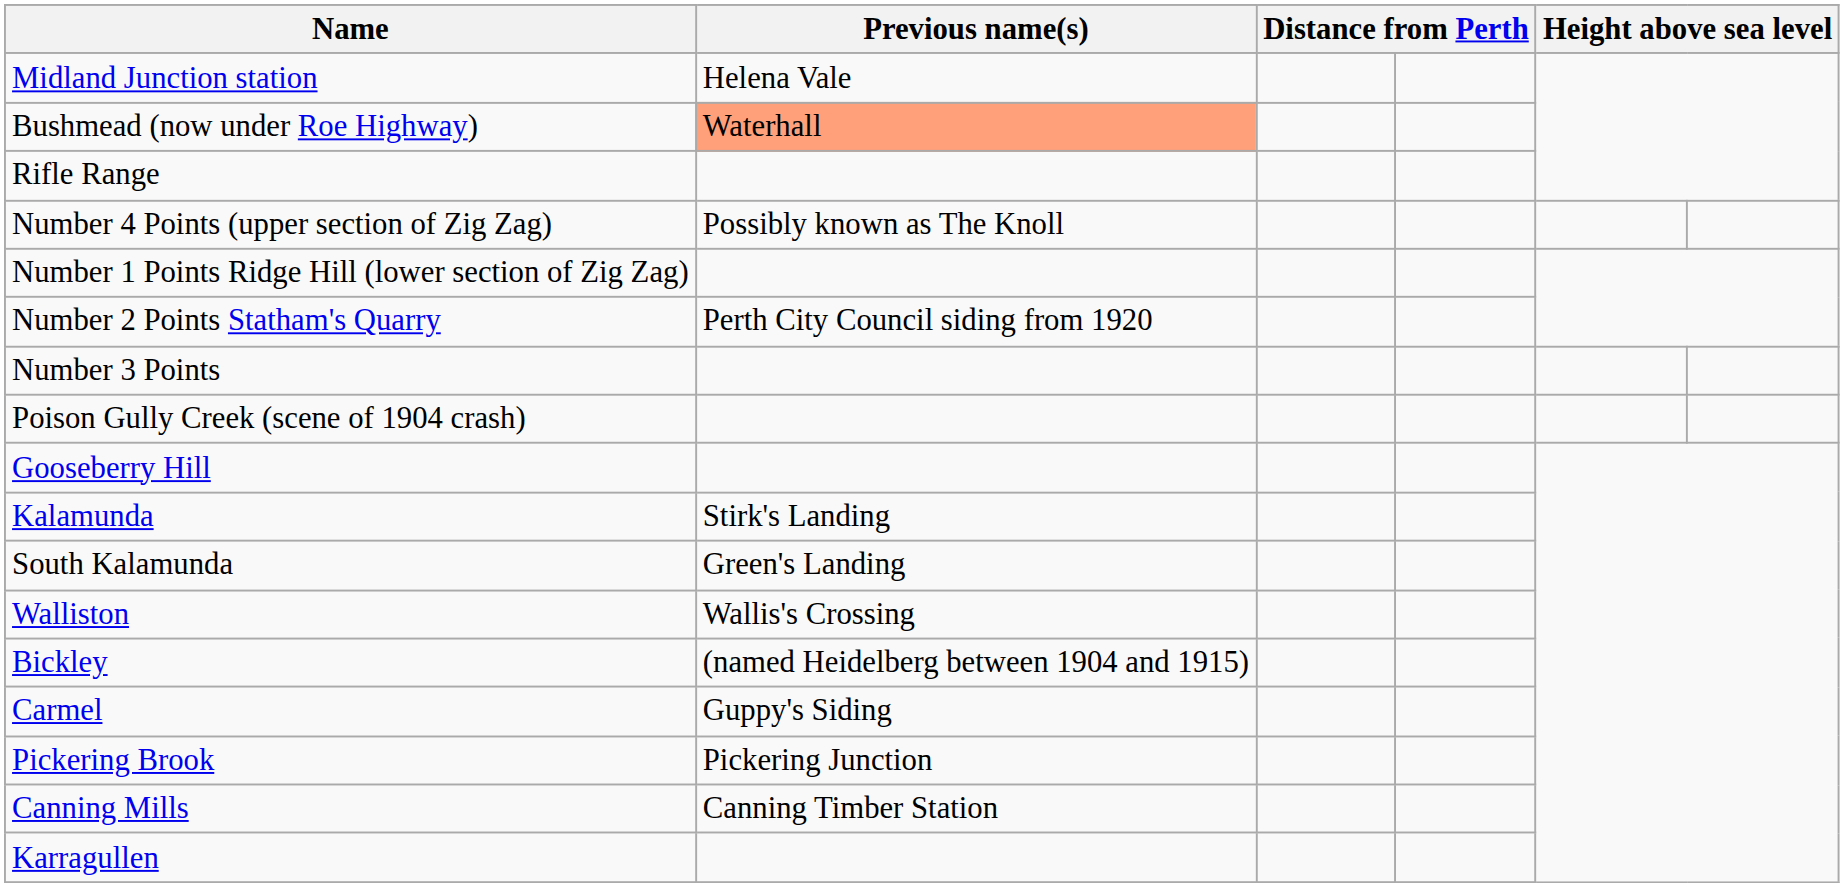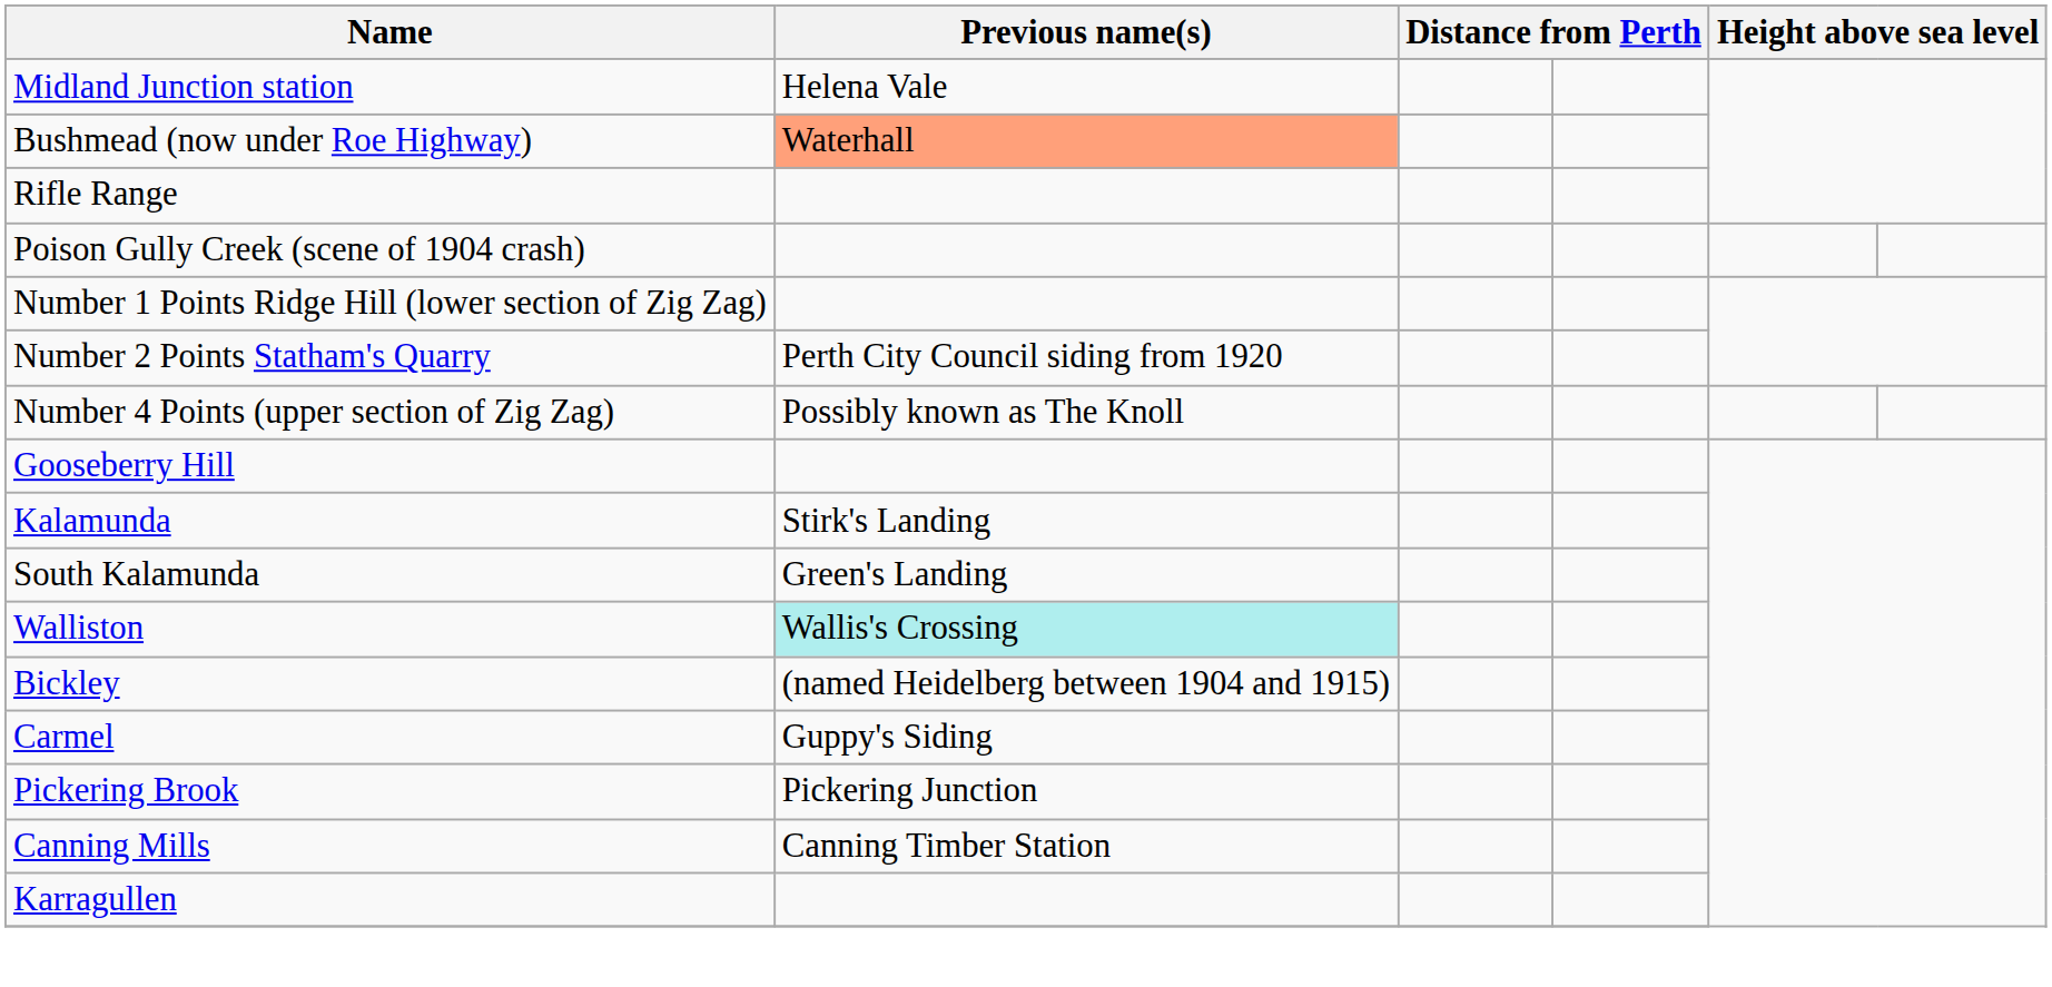rows swapped: Poison Gully Creek (scene of 1904 crash) <-> Number 4 Points (upper section of Zig Zag)
- row: Number 3 Points
Walliston | Previous name(s): no background -> paleturquoise background
